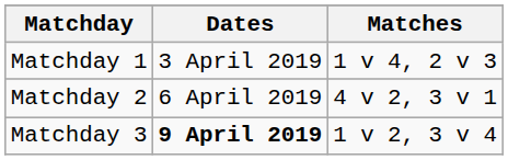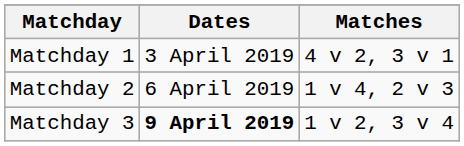Matchday 1 | Matches: 1 v 4, 2 v 3 -> 4 v 2, 3 v 1
Matchday 2 | Matches: 4 v 2, 3 v 1 -> 1 v 4, 2 v 3
